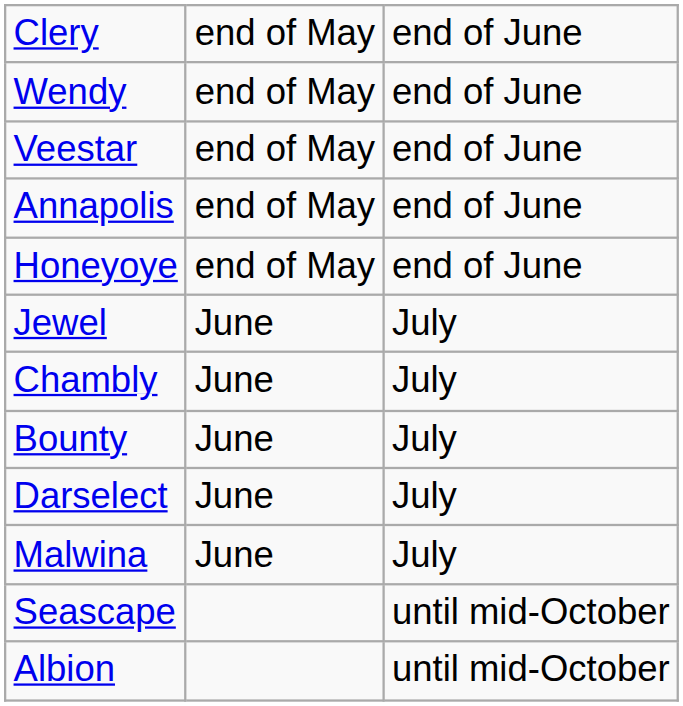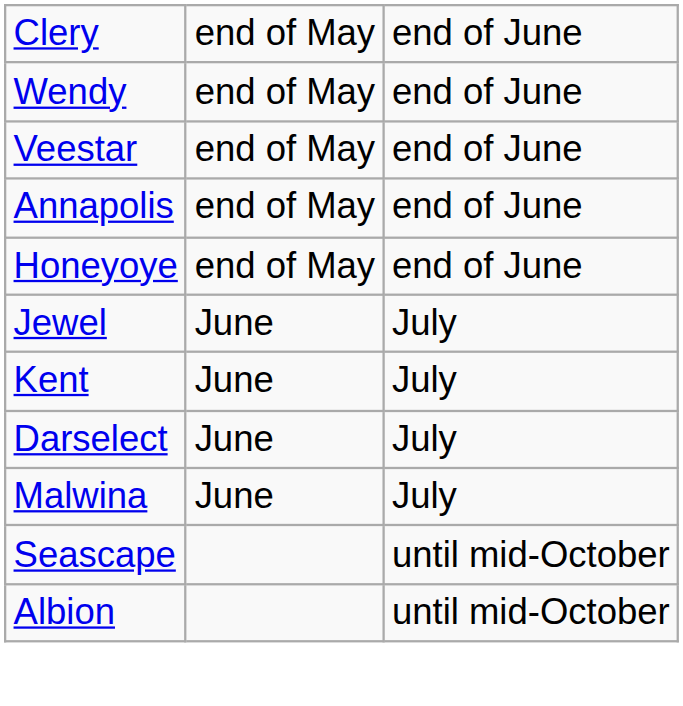+ row: Kent | June | July
- row: Chambly | June | July
- row: Bounty | June | July
